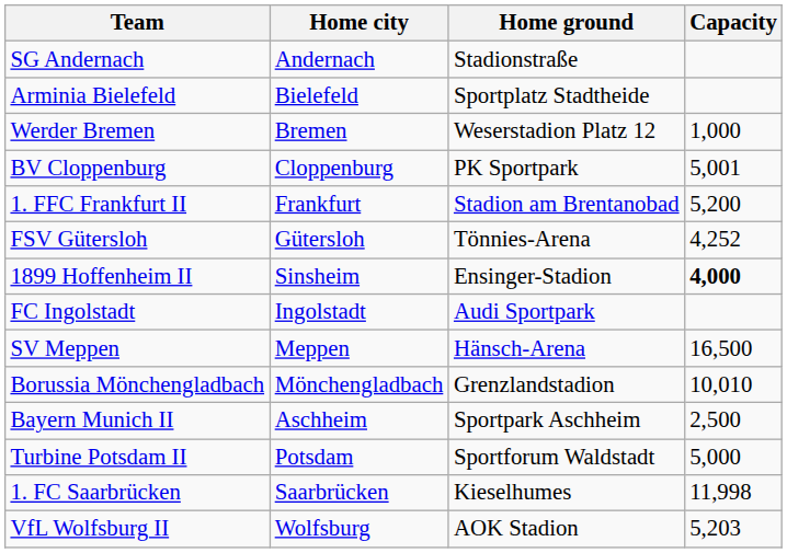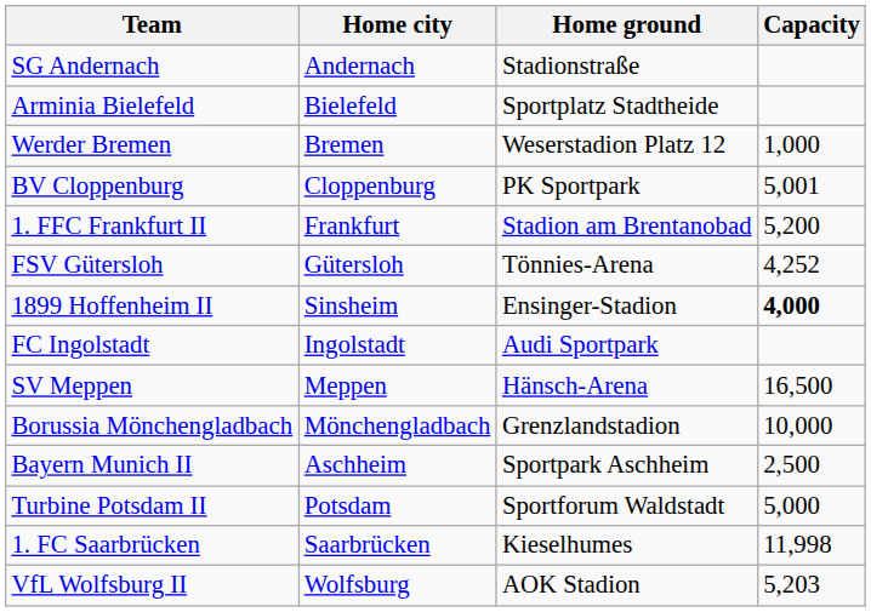Borussia Mönchengladbach | Capacity: 10,010 -> 10,000
